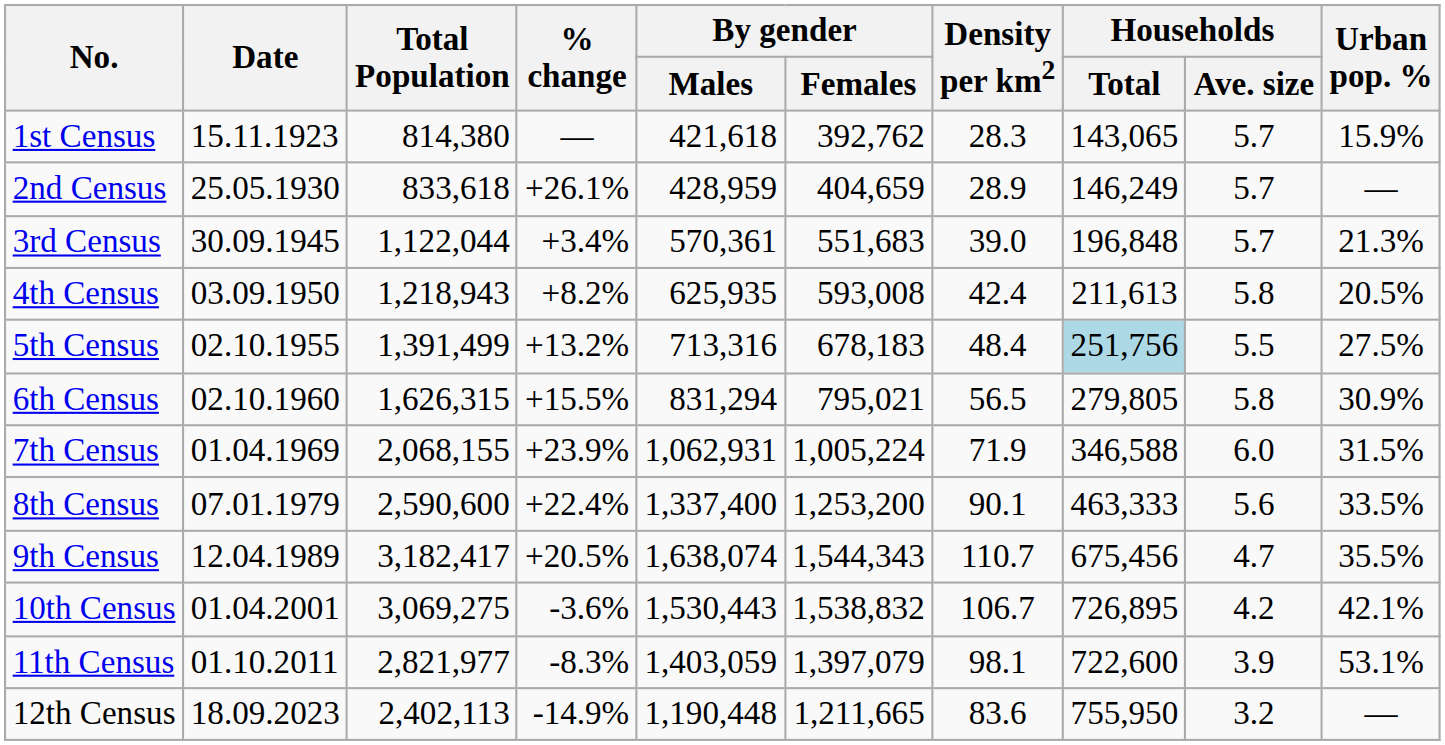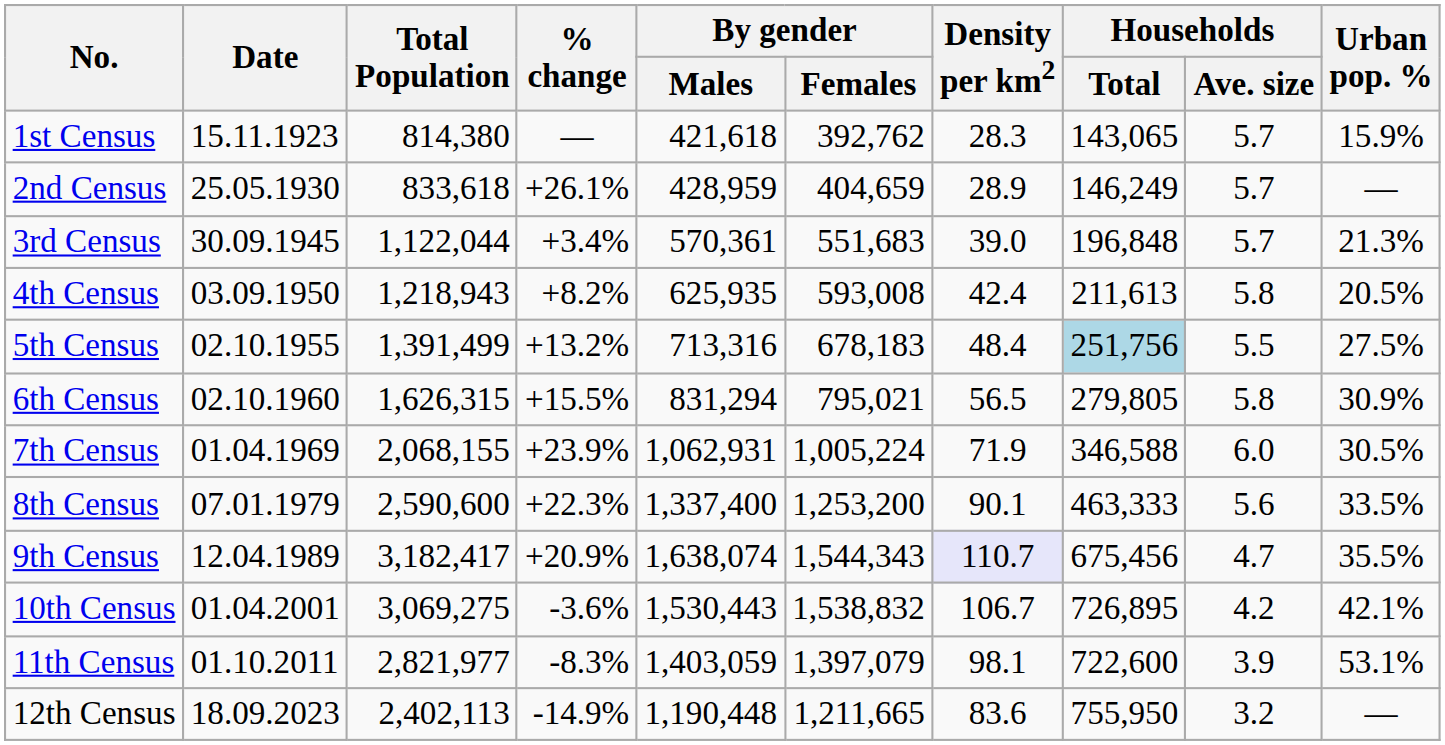7th Census | Urban pop. %: 31.5% -> 30.5%
8th Census | % change: +22.4% -> +22.3%
9th Census | % change: +20.5% -> +20.9%
9th Census | Density per km2: no background -> lavender background
